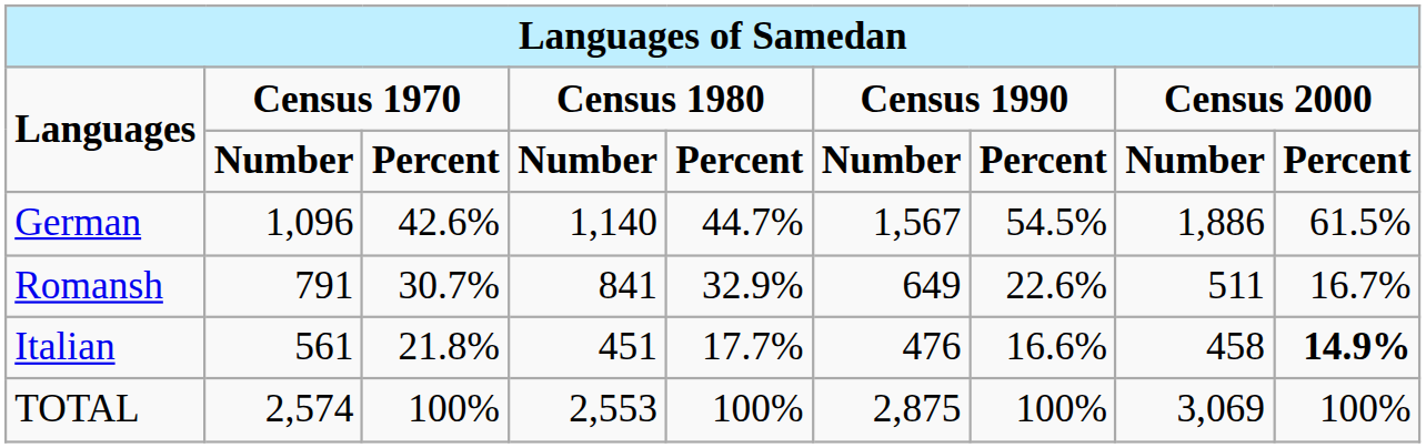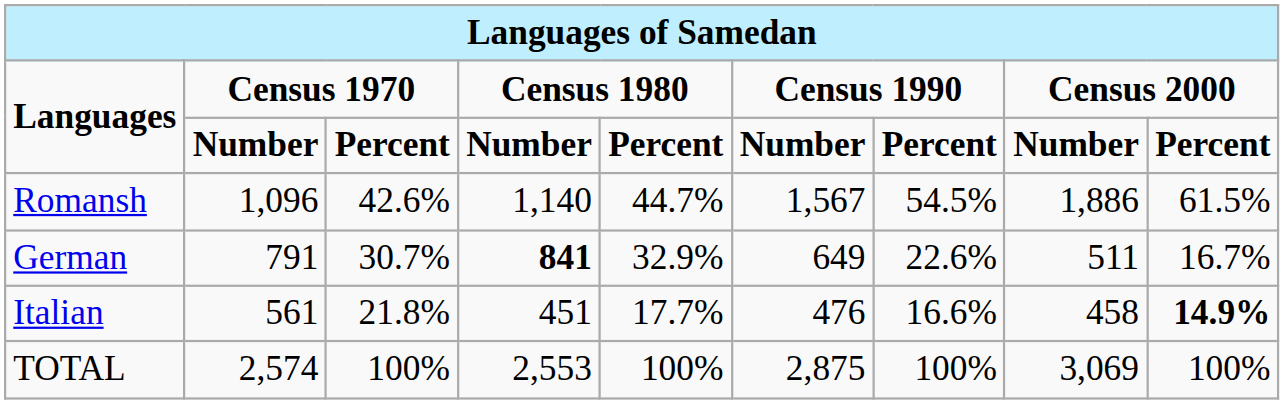1,096 | column 1: German -> Romansh
791 | column 1: Romansh -> German
791 | column 4: normal -> bold
